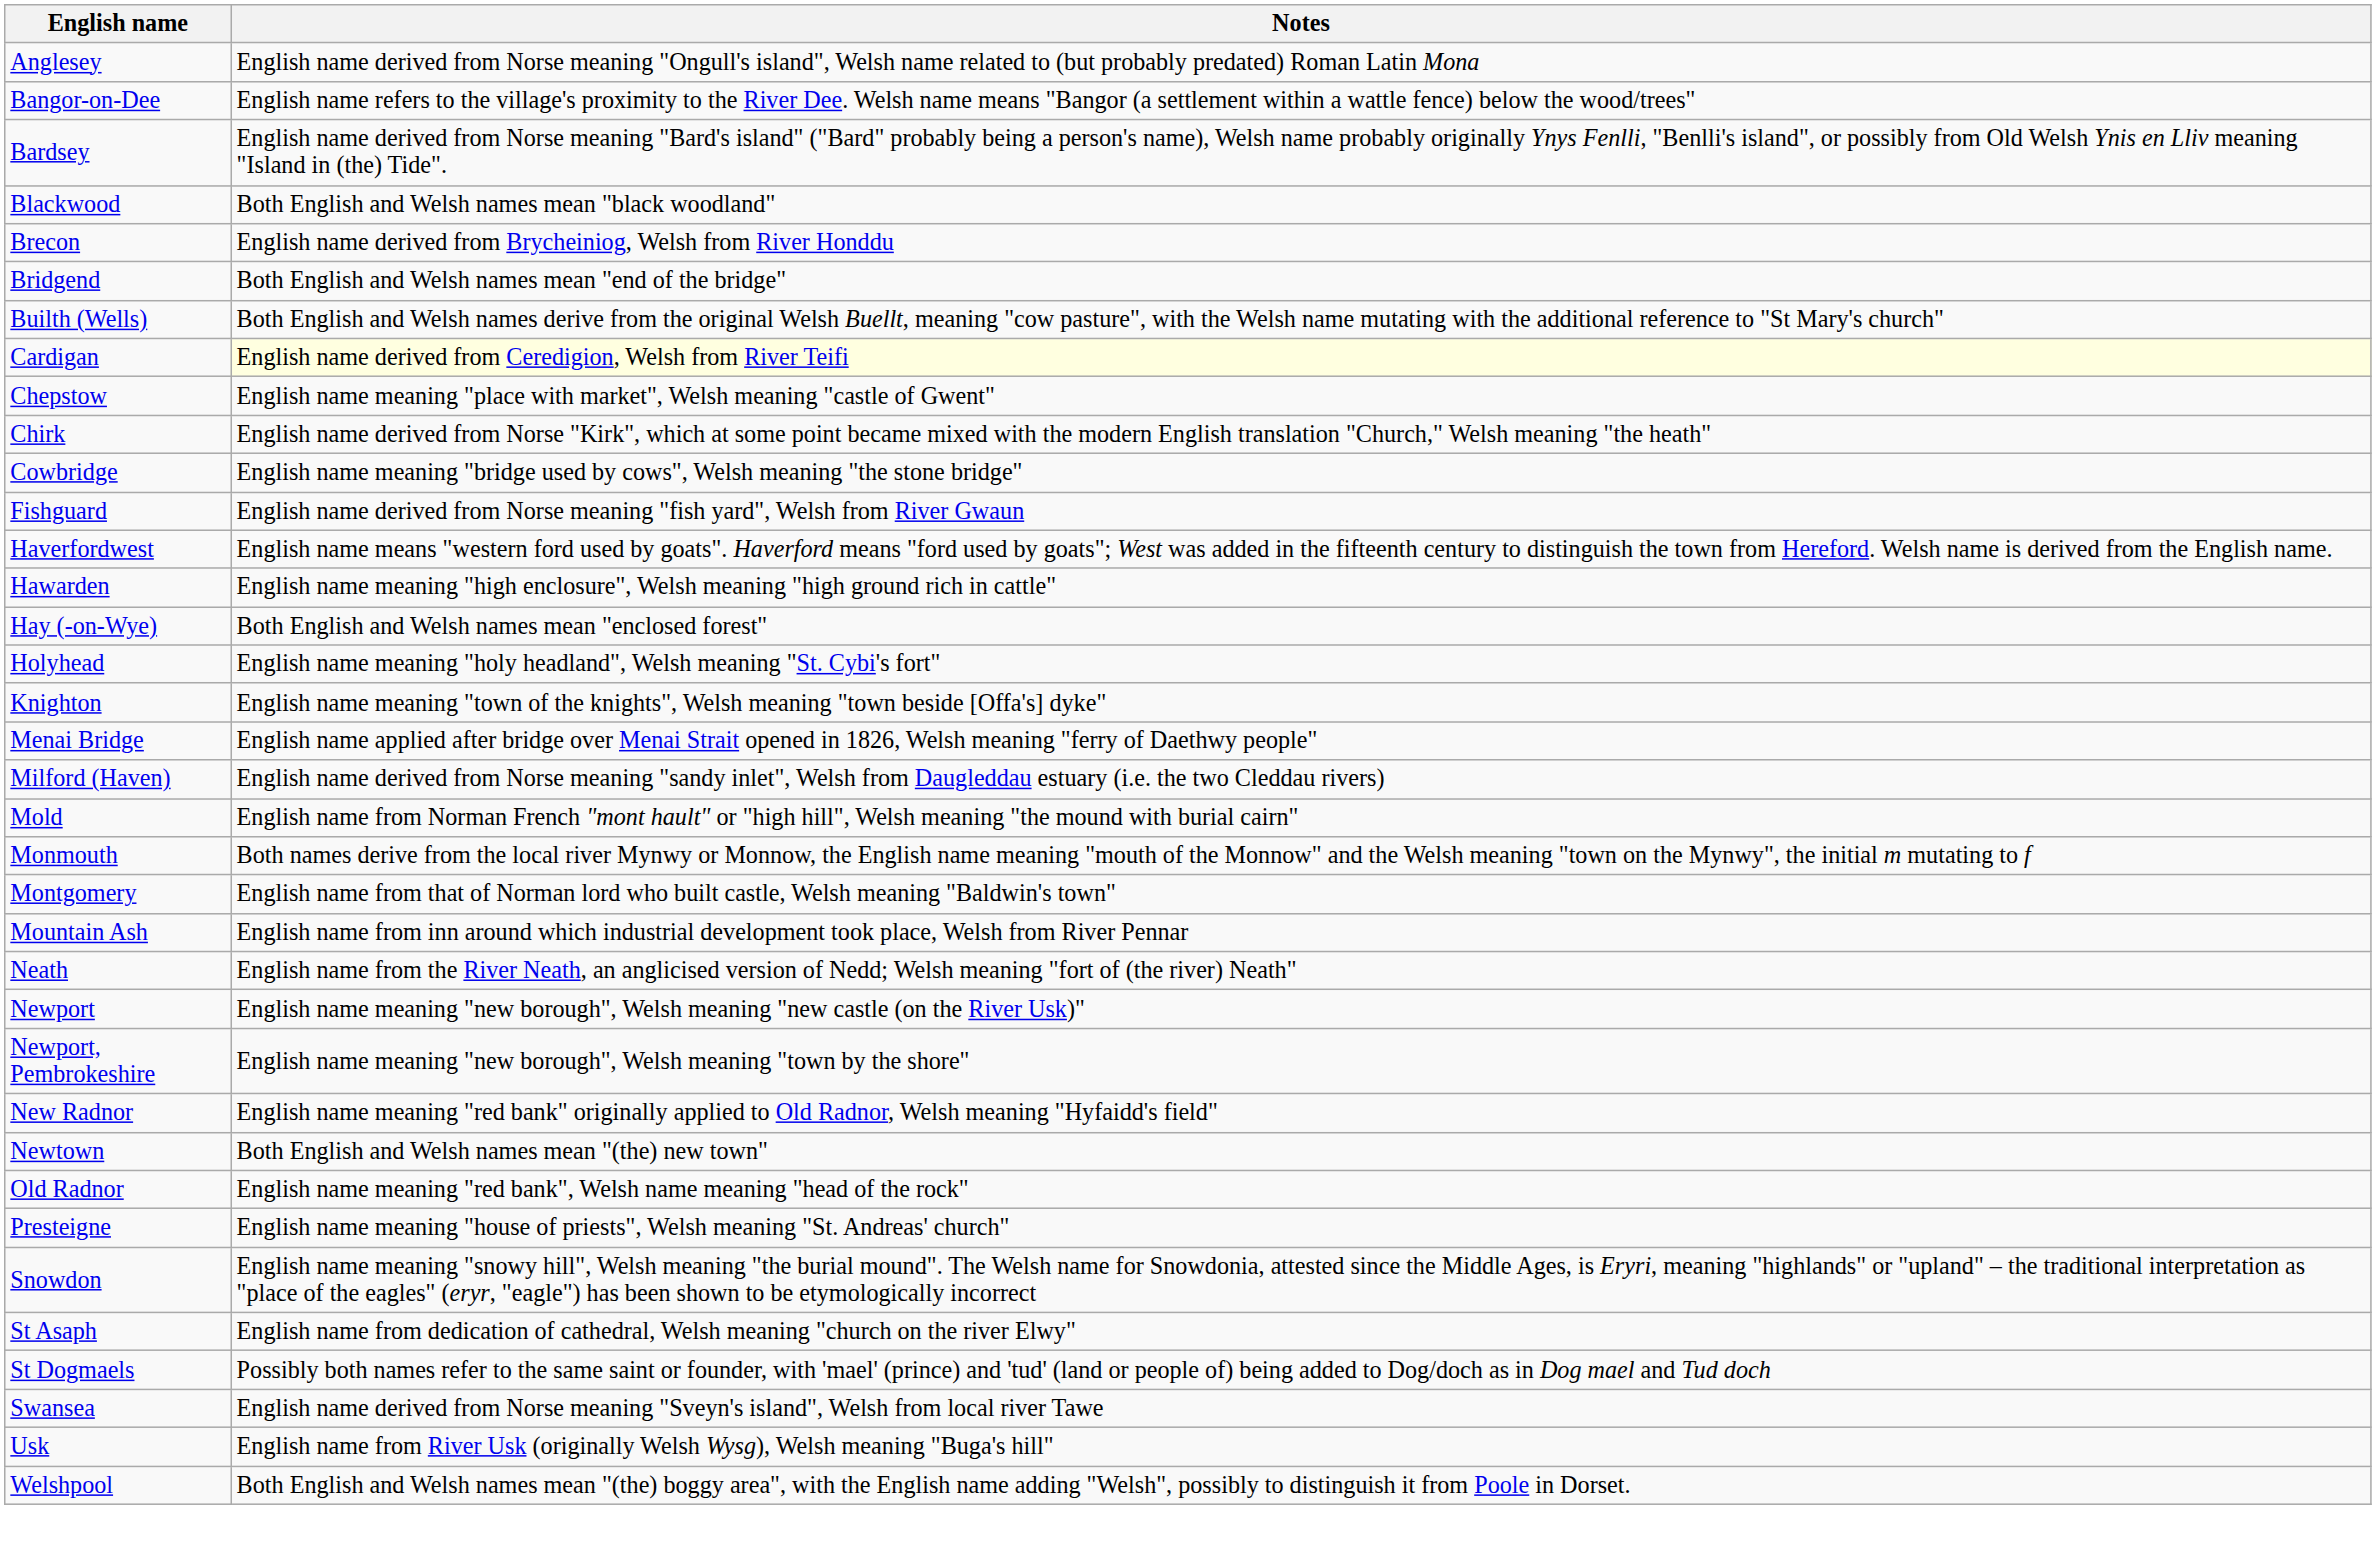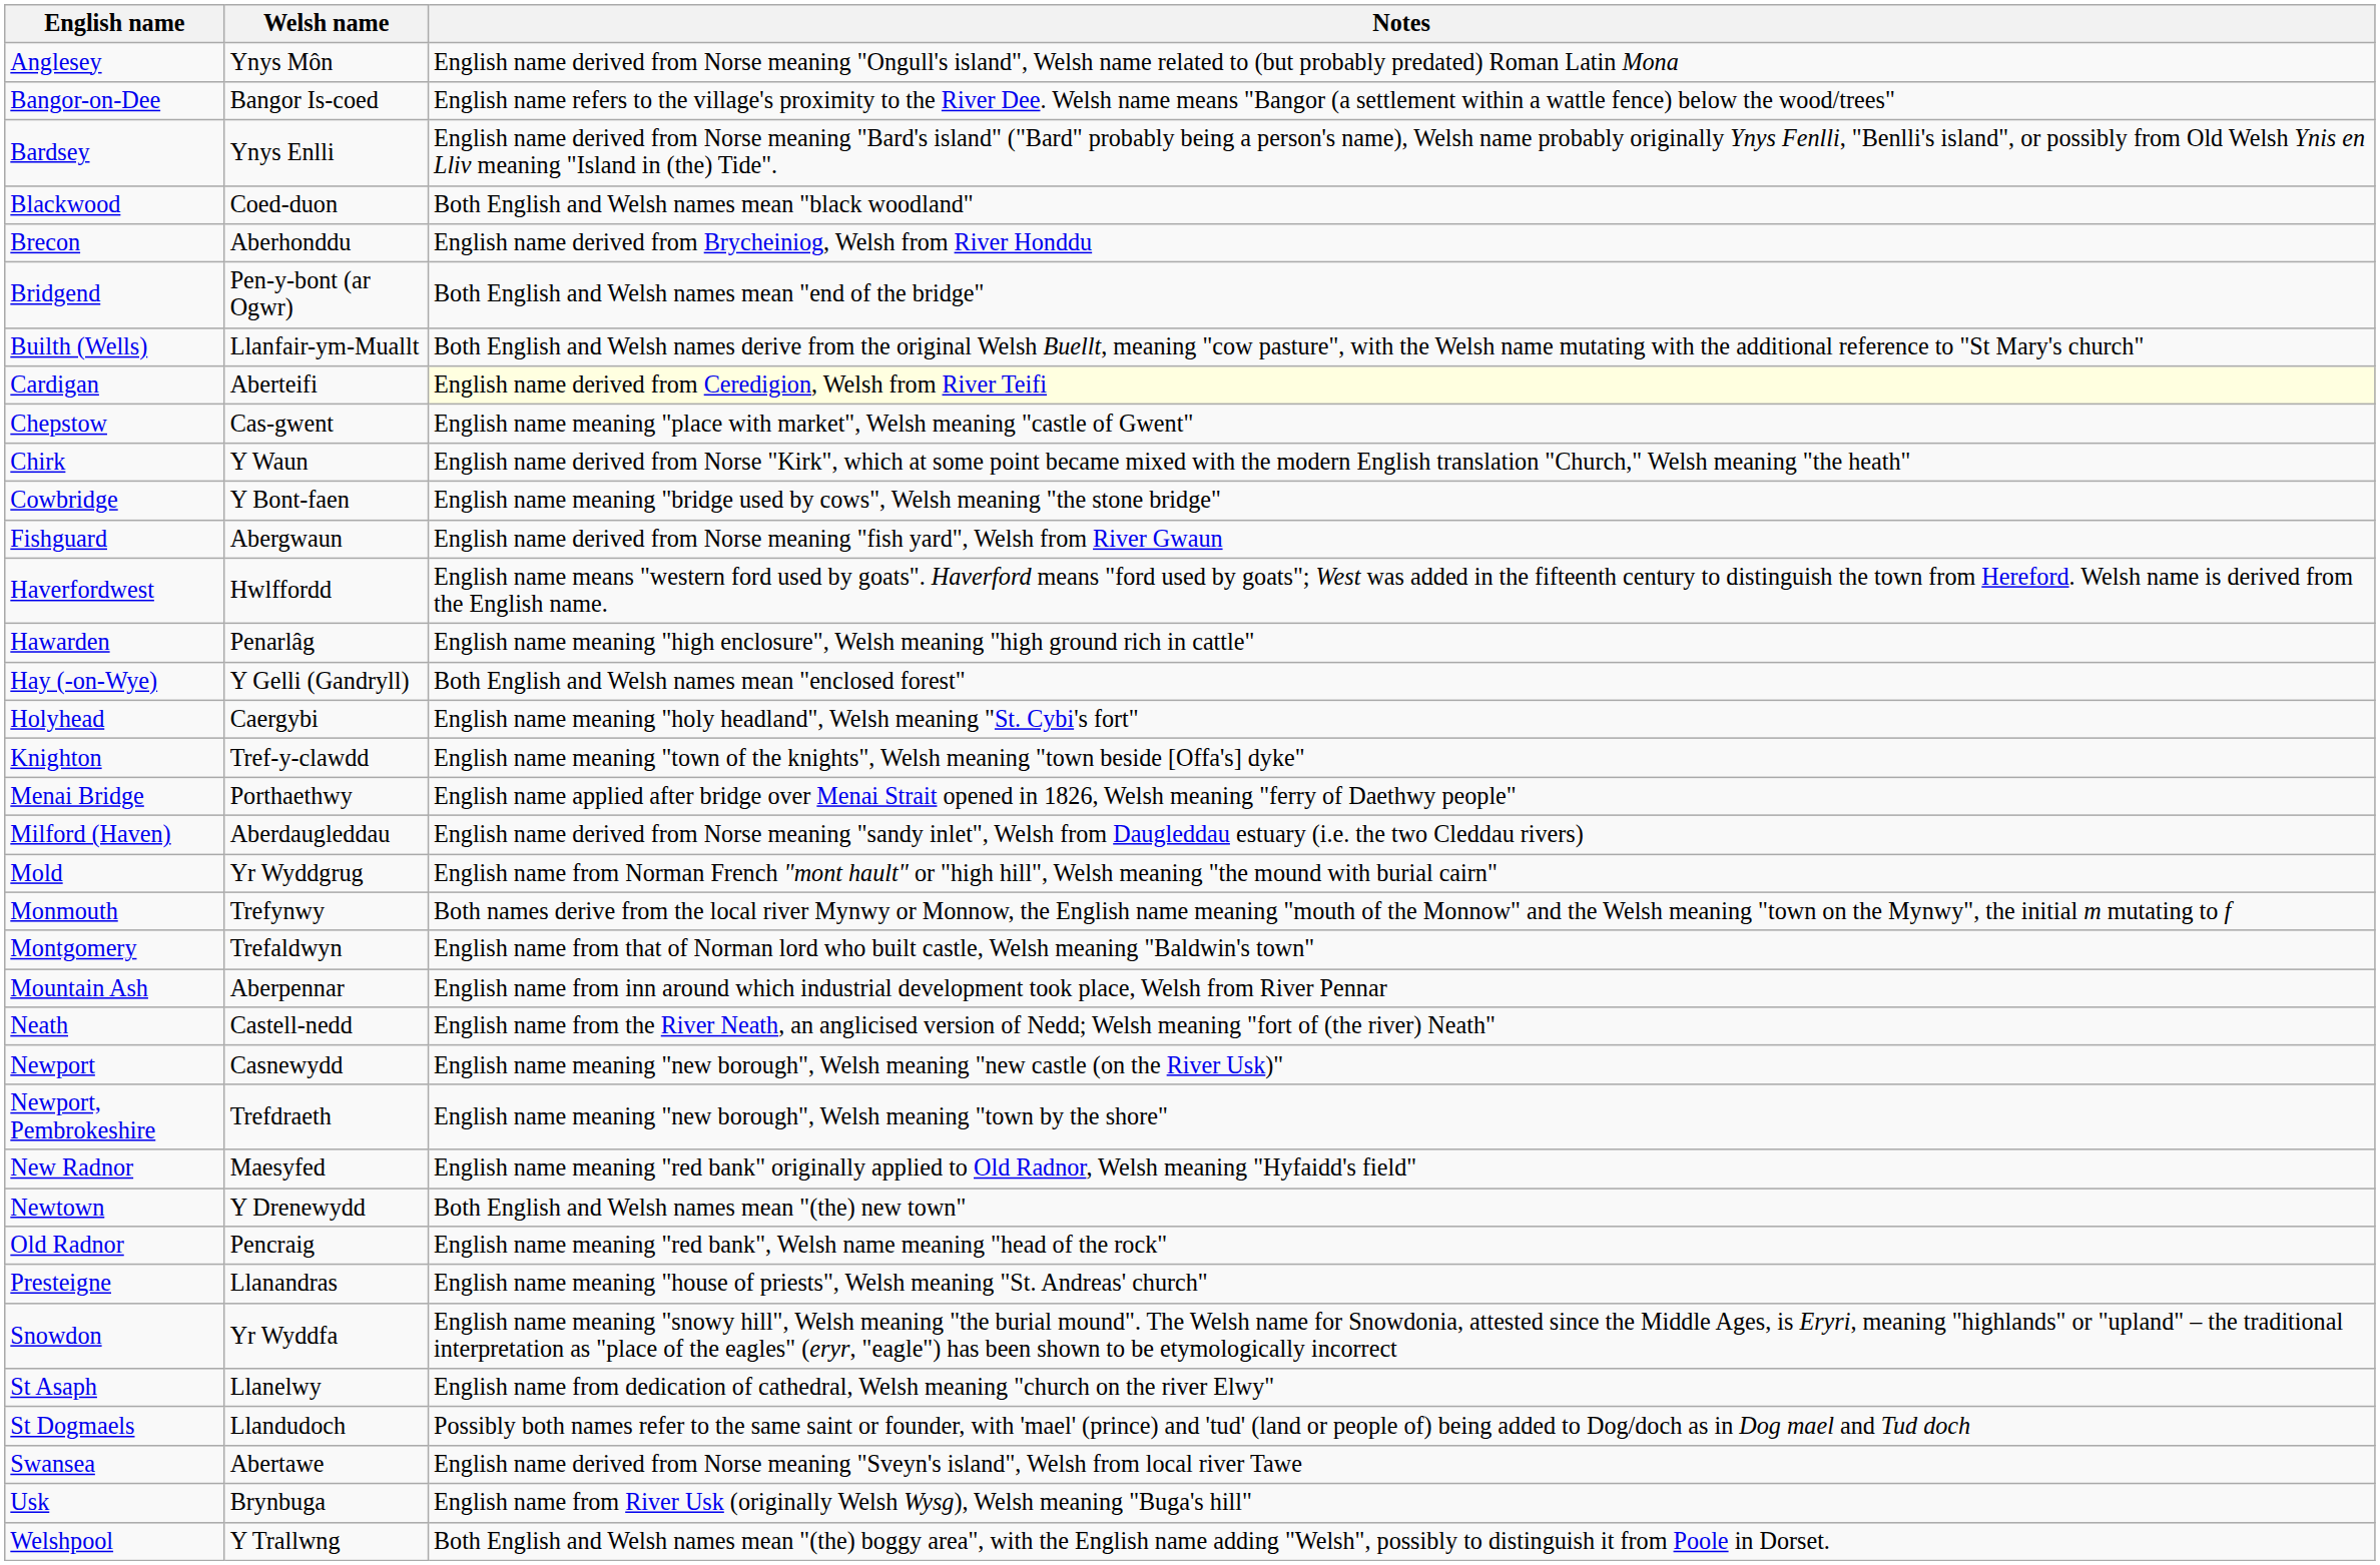+ column: Welsh name | Ynys Môn | Bangor Is-coed | Ynys Enlli | Coed-duon | Aberhonddu | Pen-y-bont (ar Ogwr) | Llanfair-ym-Muallt | Aberteifi | Cas-gwent | Y Waun | Y Bont-faen | Abergwaun | Hwlffordd | Penarlâg | Y Gelli (Gandryll) | Caergybi | Tref-y-clawdd | Porthaethwy | Aberdaugleddau | Yr Wyddgrug | Trefynwy | Trefaldwyn | Aberpennar | Castell-nedd | Casnewydd | Trefdraeth | Maesyfed | Y Drenewydd | Pencraig | Llanandras | Yr Wyddfa | Llanelwy | Llandudoch | Abertawe | Brynbuga | Y Trallwng
